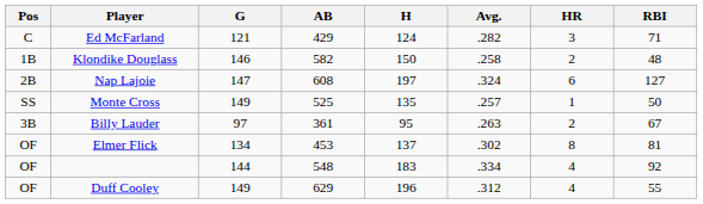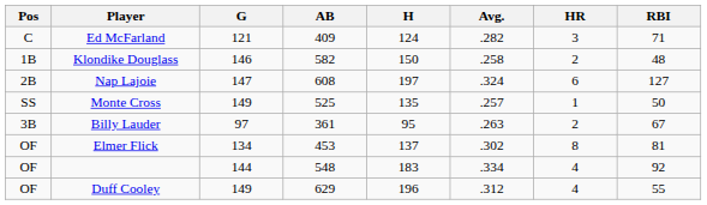Ed McFarland | AB: 429 -> 409
